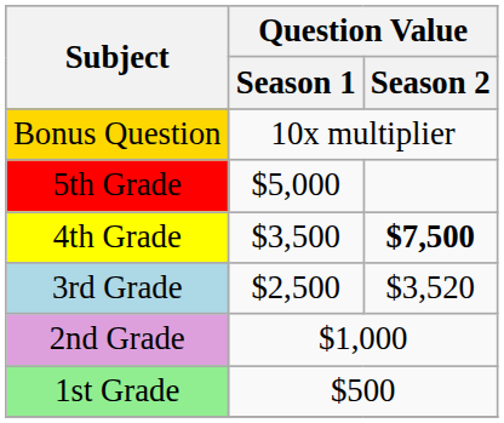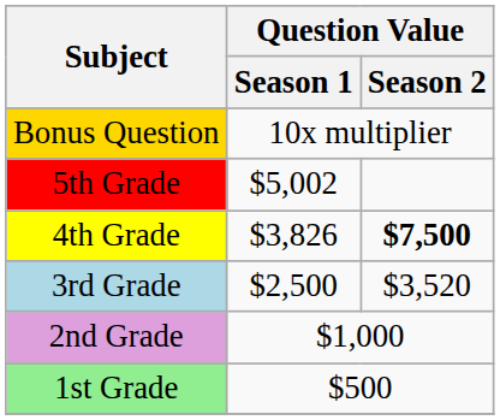5th Grade | Question Value / Season 1: $5,000 -> $5,002
4th Grade | Question Value / Season 1: $3,500 -> $3,826
